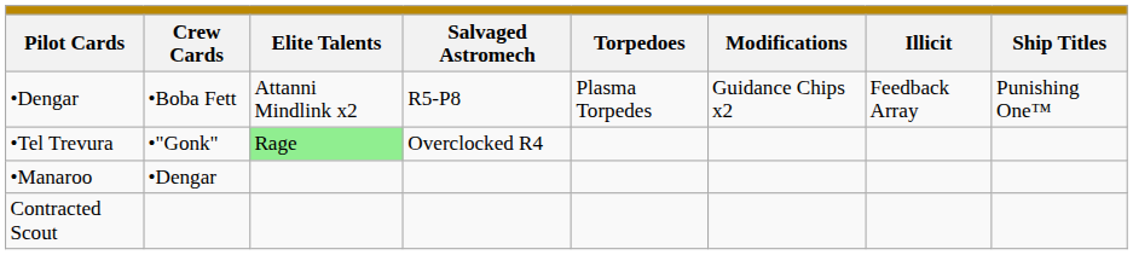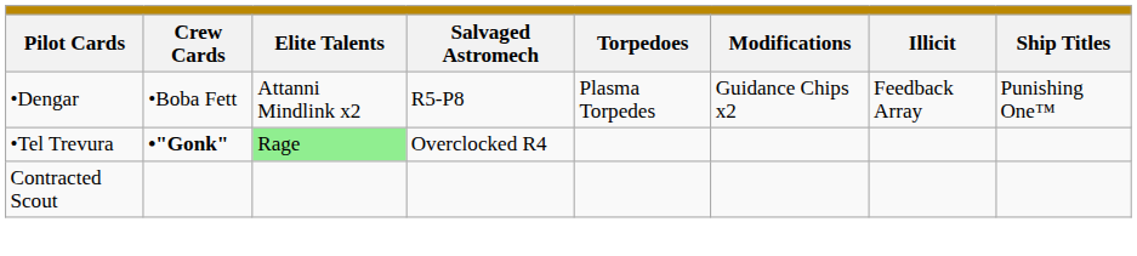•Tel Trevura | column 2: normal -> bold
- row: •Manaroo | •Dengar
